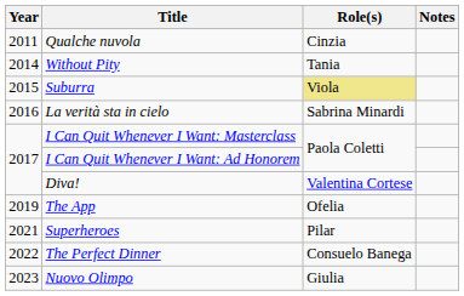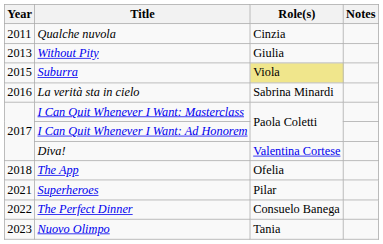Without Pity | Year: 2014 -> 2013
Without Pity | Role(s): Tania -> Giulia
The App | Year: 2019 -> 2018
Nuovo Olimpo | Role(s): Giulia -> Tania
